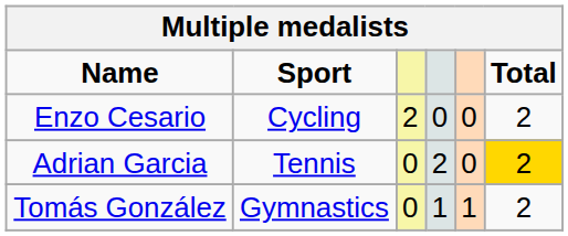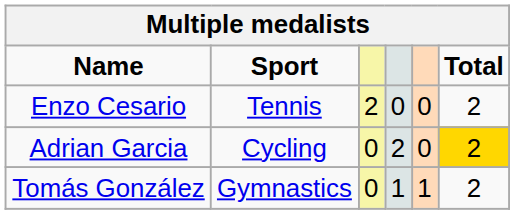Enzo Cesario | Sport: Cycling -> Tennis
Adrian Garcia | Sport: Tennis -> Cycling
